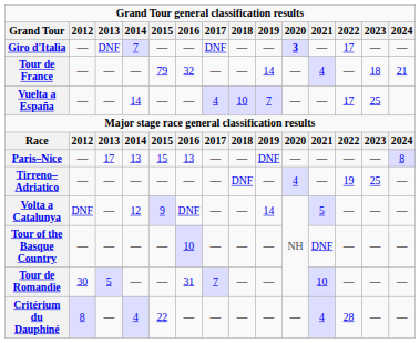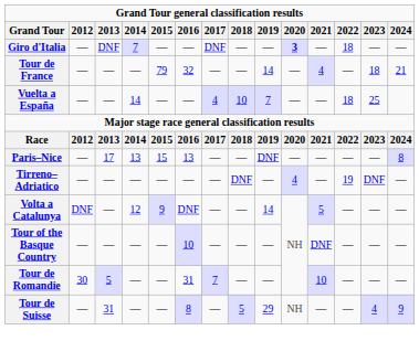Giro d'Italia | 2022: 17 -> 18
Vuelta a España | 2022: 17 -> 18
Tirreno–Adriatico | 2023: 25 -> DNF
- row: Critérium du Dauphiné | 8 | — | 4 | 22 | — | — | — | — | — | 4 | 28 | — | —
+ row: Tour de Suisse | — | 31 | — | — | 8 | — | 5 | 29 | NH | — | — | 4 | 9
